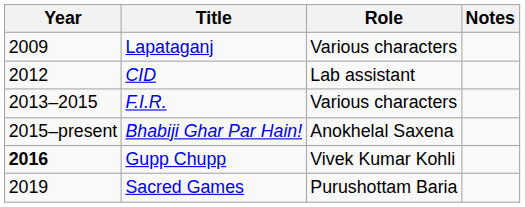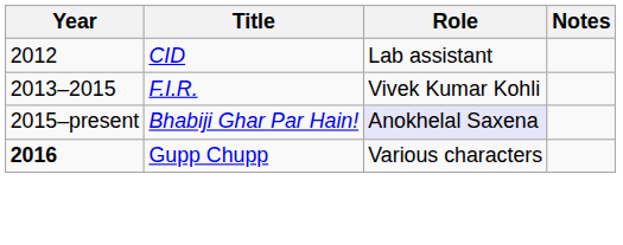- row: 2009 | Lapataganj | Various characters
F.I.R. | Role: Various characters -> Vivek Kumar Kohli
Bhabiji Ghar Par Hain! | Role: no background -> lavender background
Gupp Chupp | Role: Vivek Kumar Kohli -> Various characters
- row: 2019 | Sacred Games | Purushottam Baria
